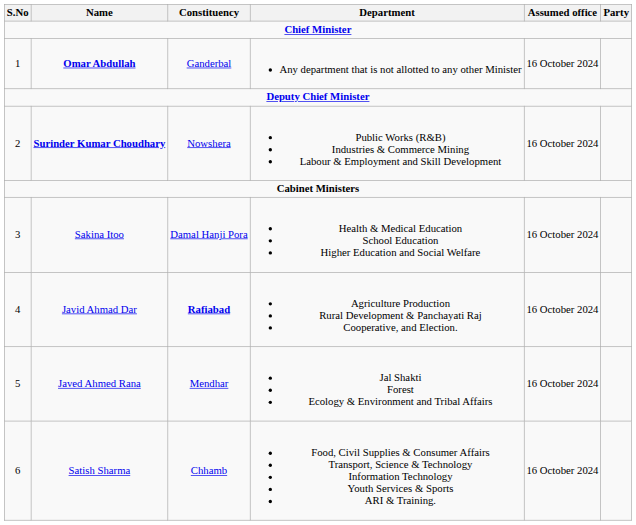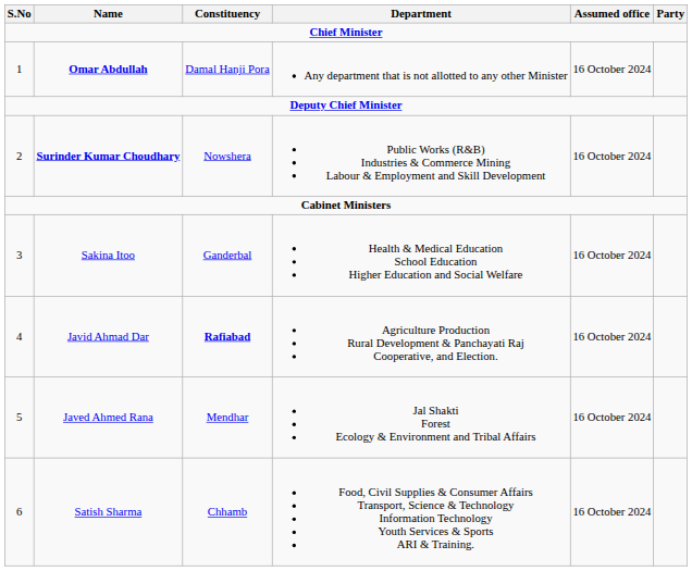Omar Abdullah | Constituency: Ganderbal -> Damal Hanji Pora
Sakina Itoo | Constituency: Damal Hanji Pora -> Ganderbal
